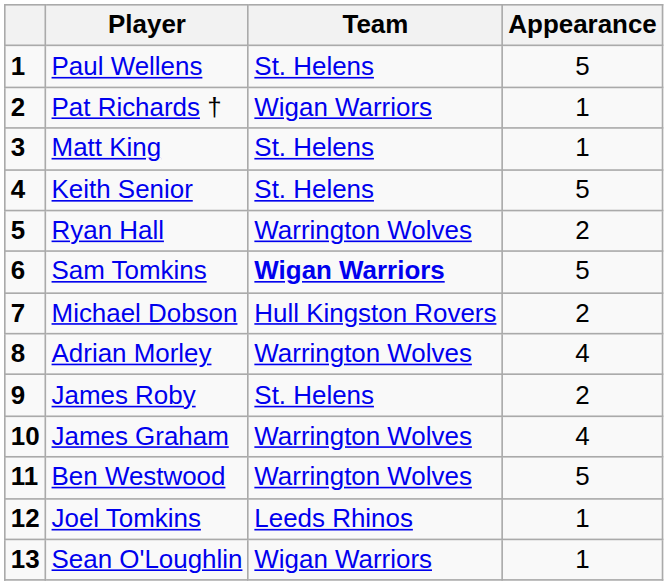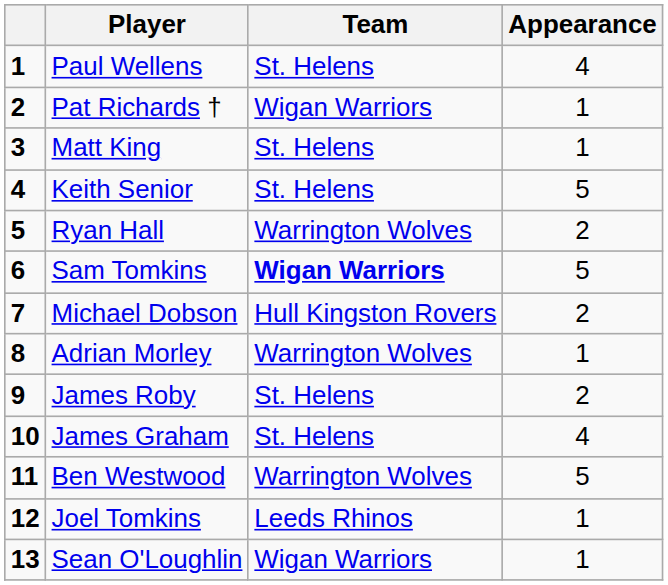Paul Wellens | Appearance: 5 -> 4
Adrian Morley | Appearance: 4 -> 1
James Graham | Team: Warrington Wolves -> St. Helens
